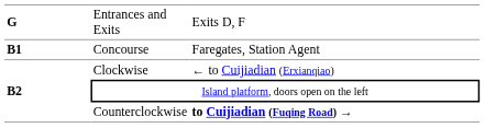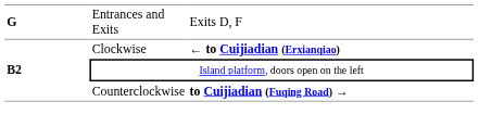- row: B1 | Concourse | Faregates, Station Agent
Clockwise | column 3: normal -> bold
